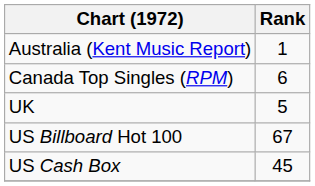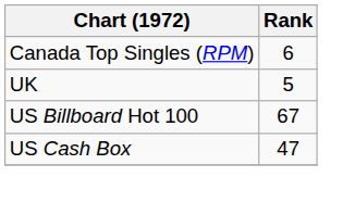- row: Australia (Kent Music Report) | 1
US Cash Box | Rank: 45 -> 47
